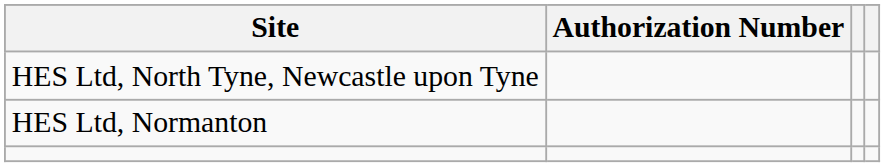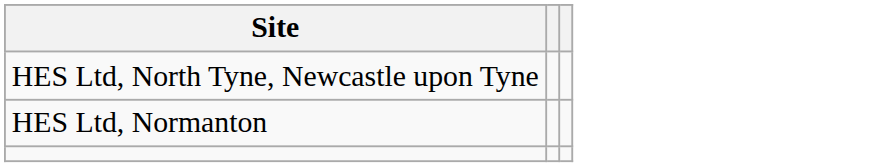- column: Authorization Number
